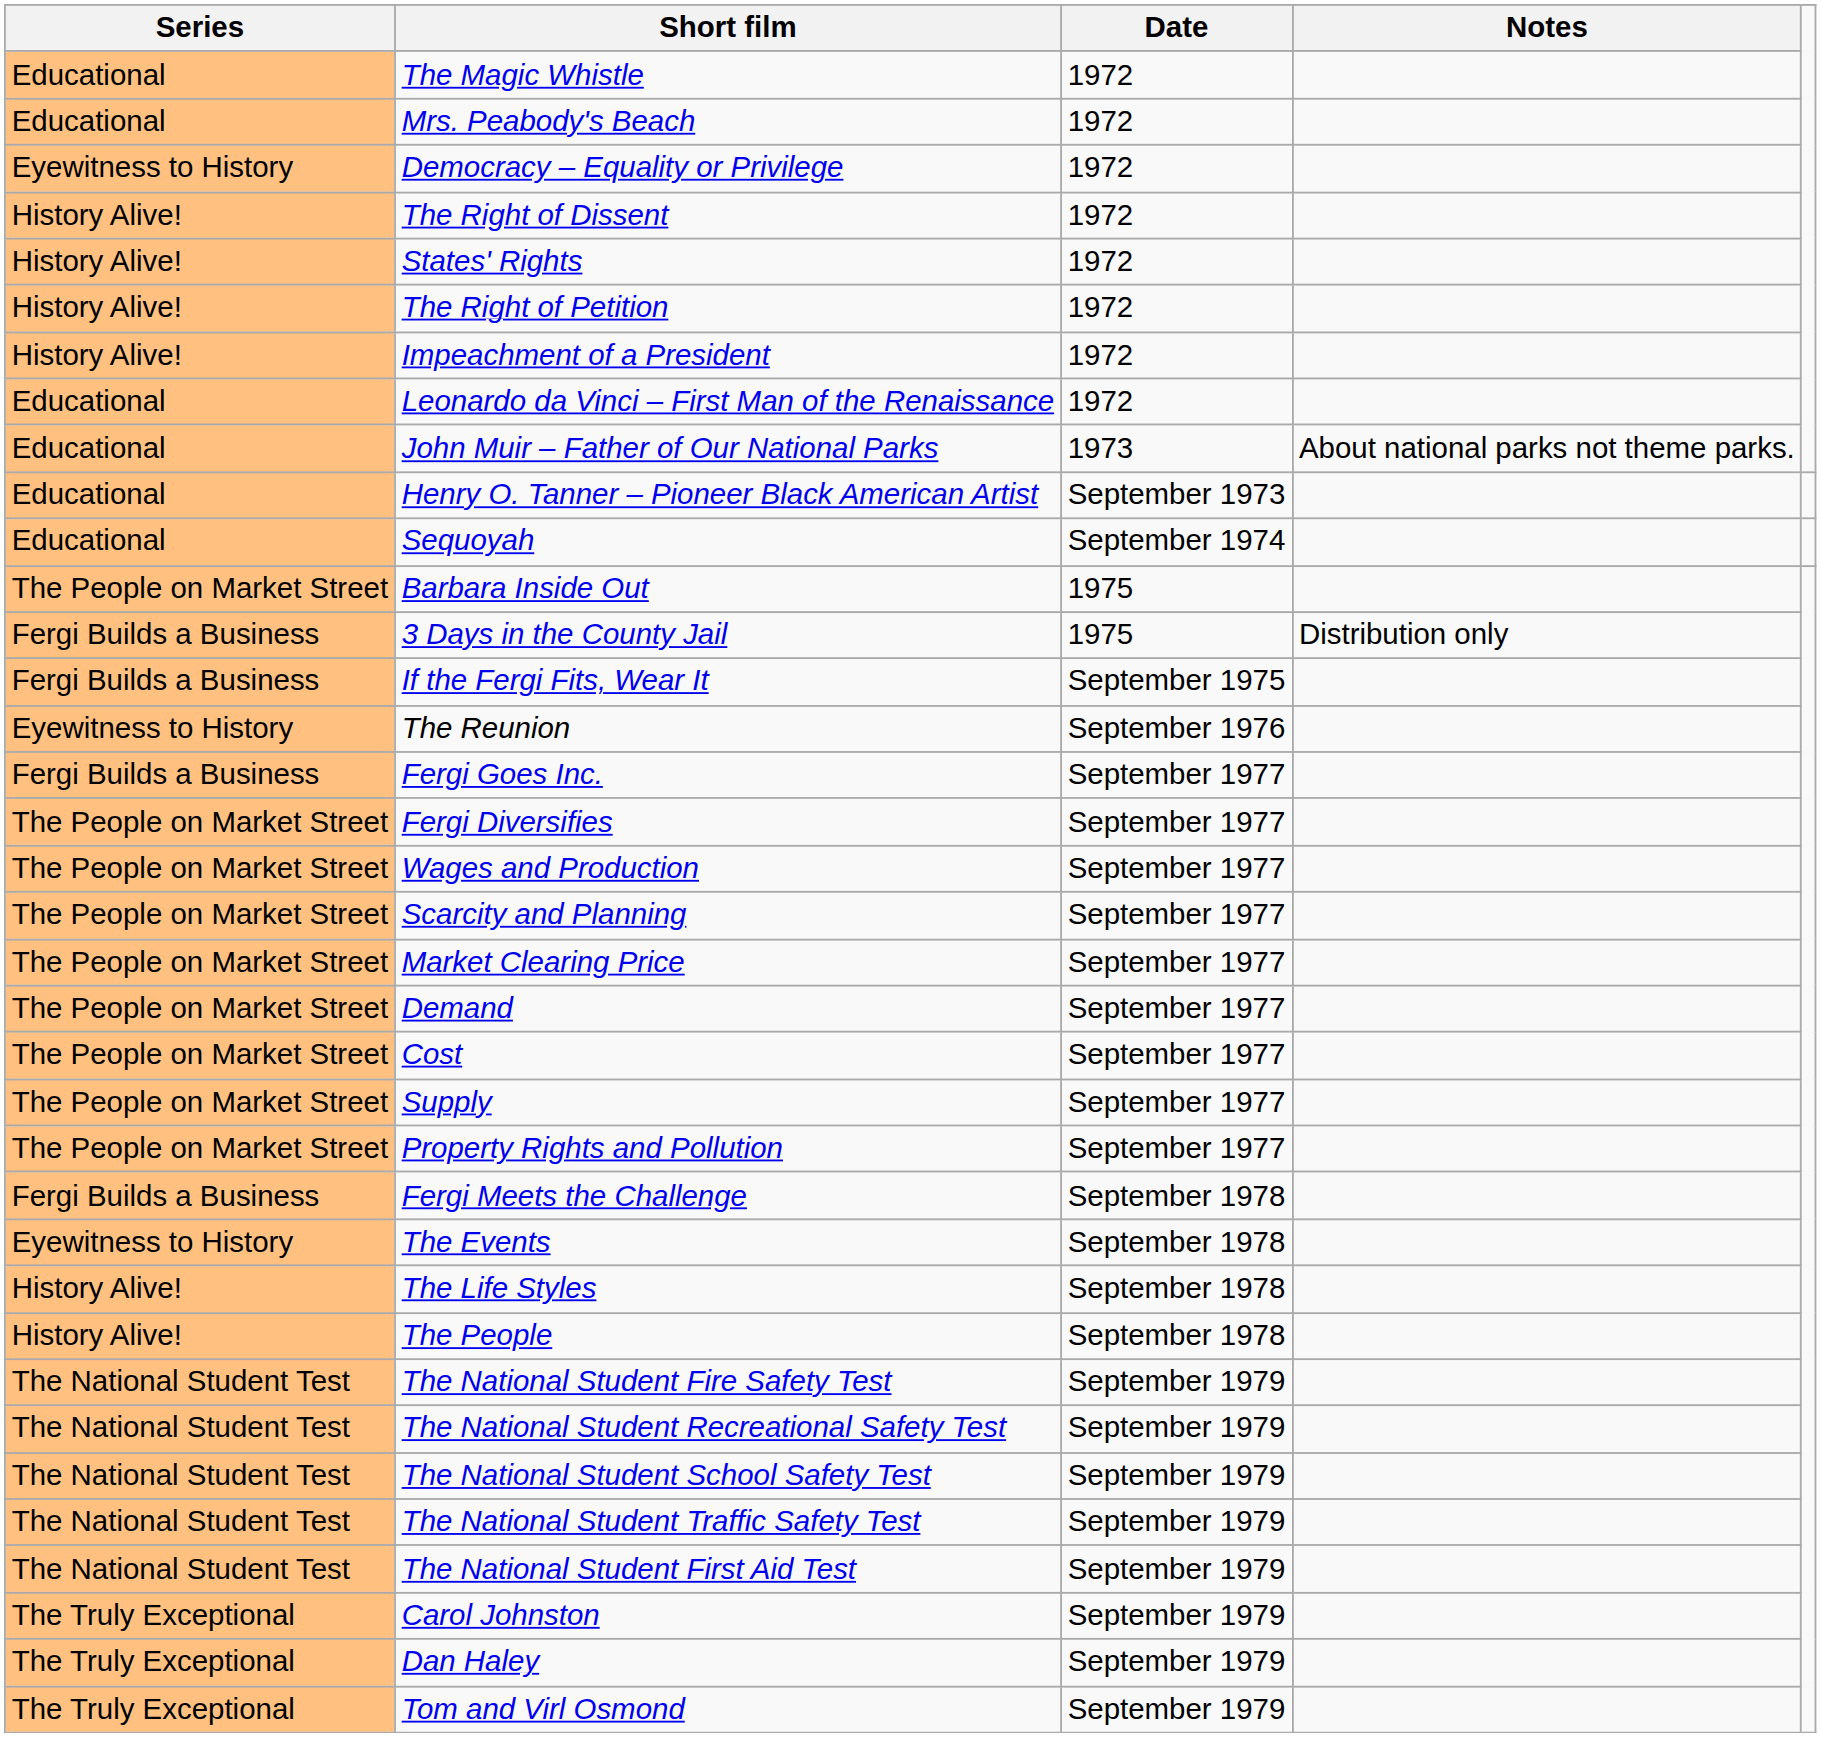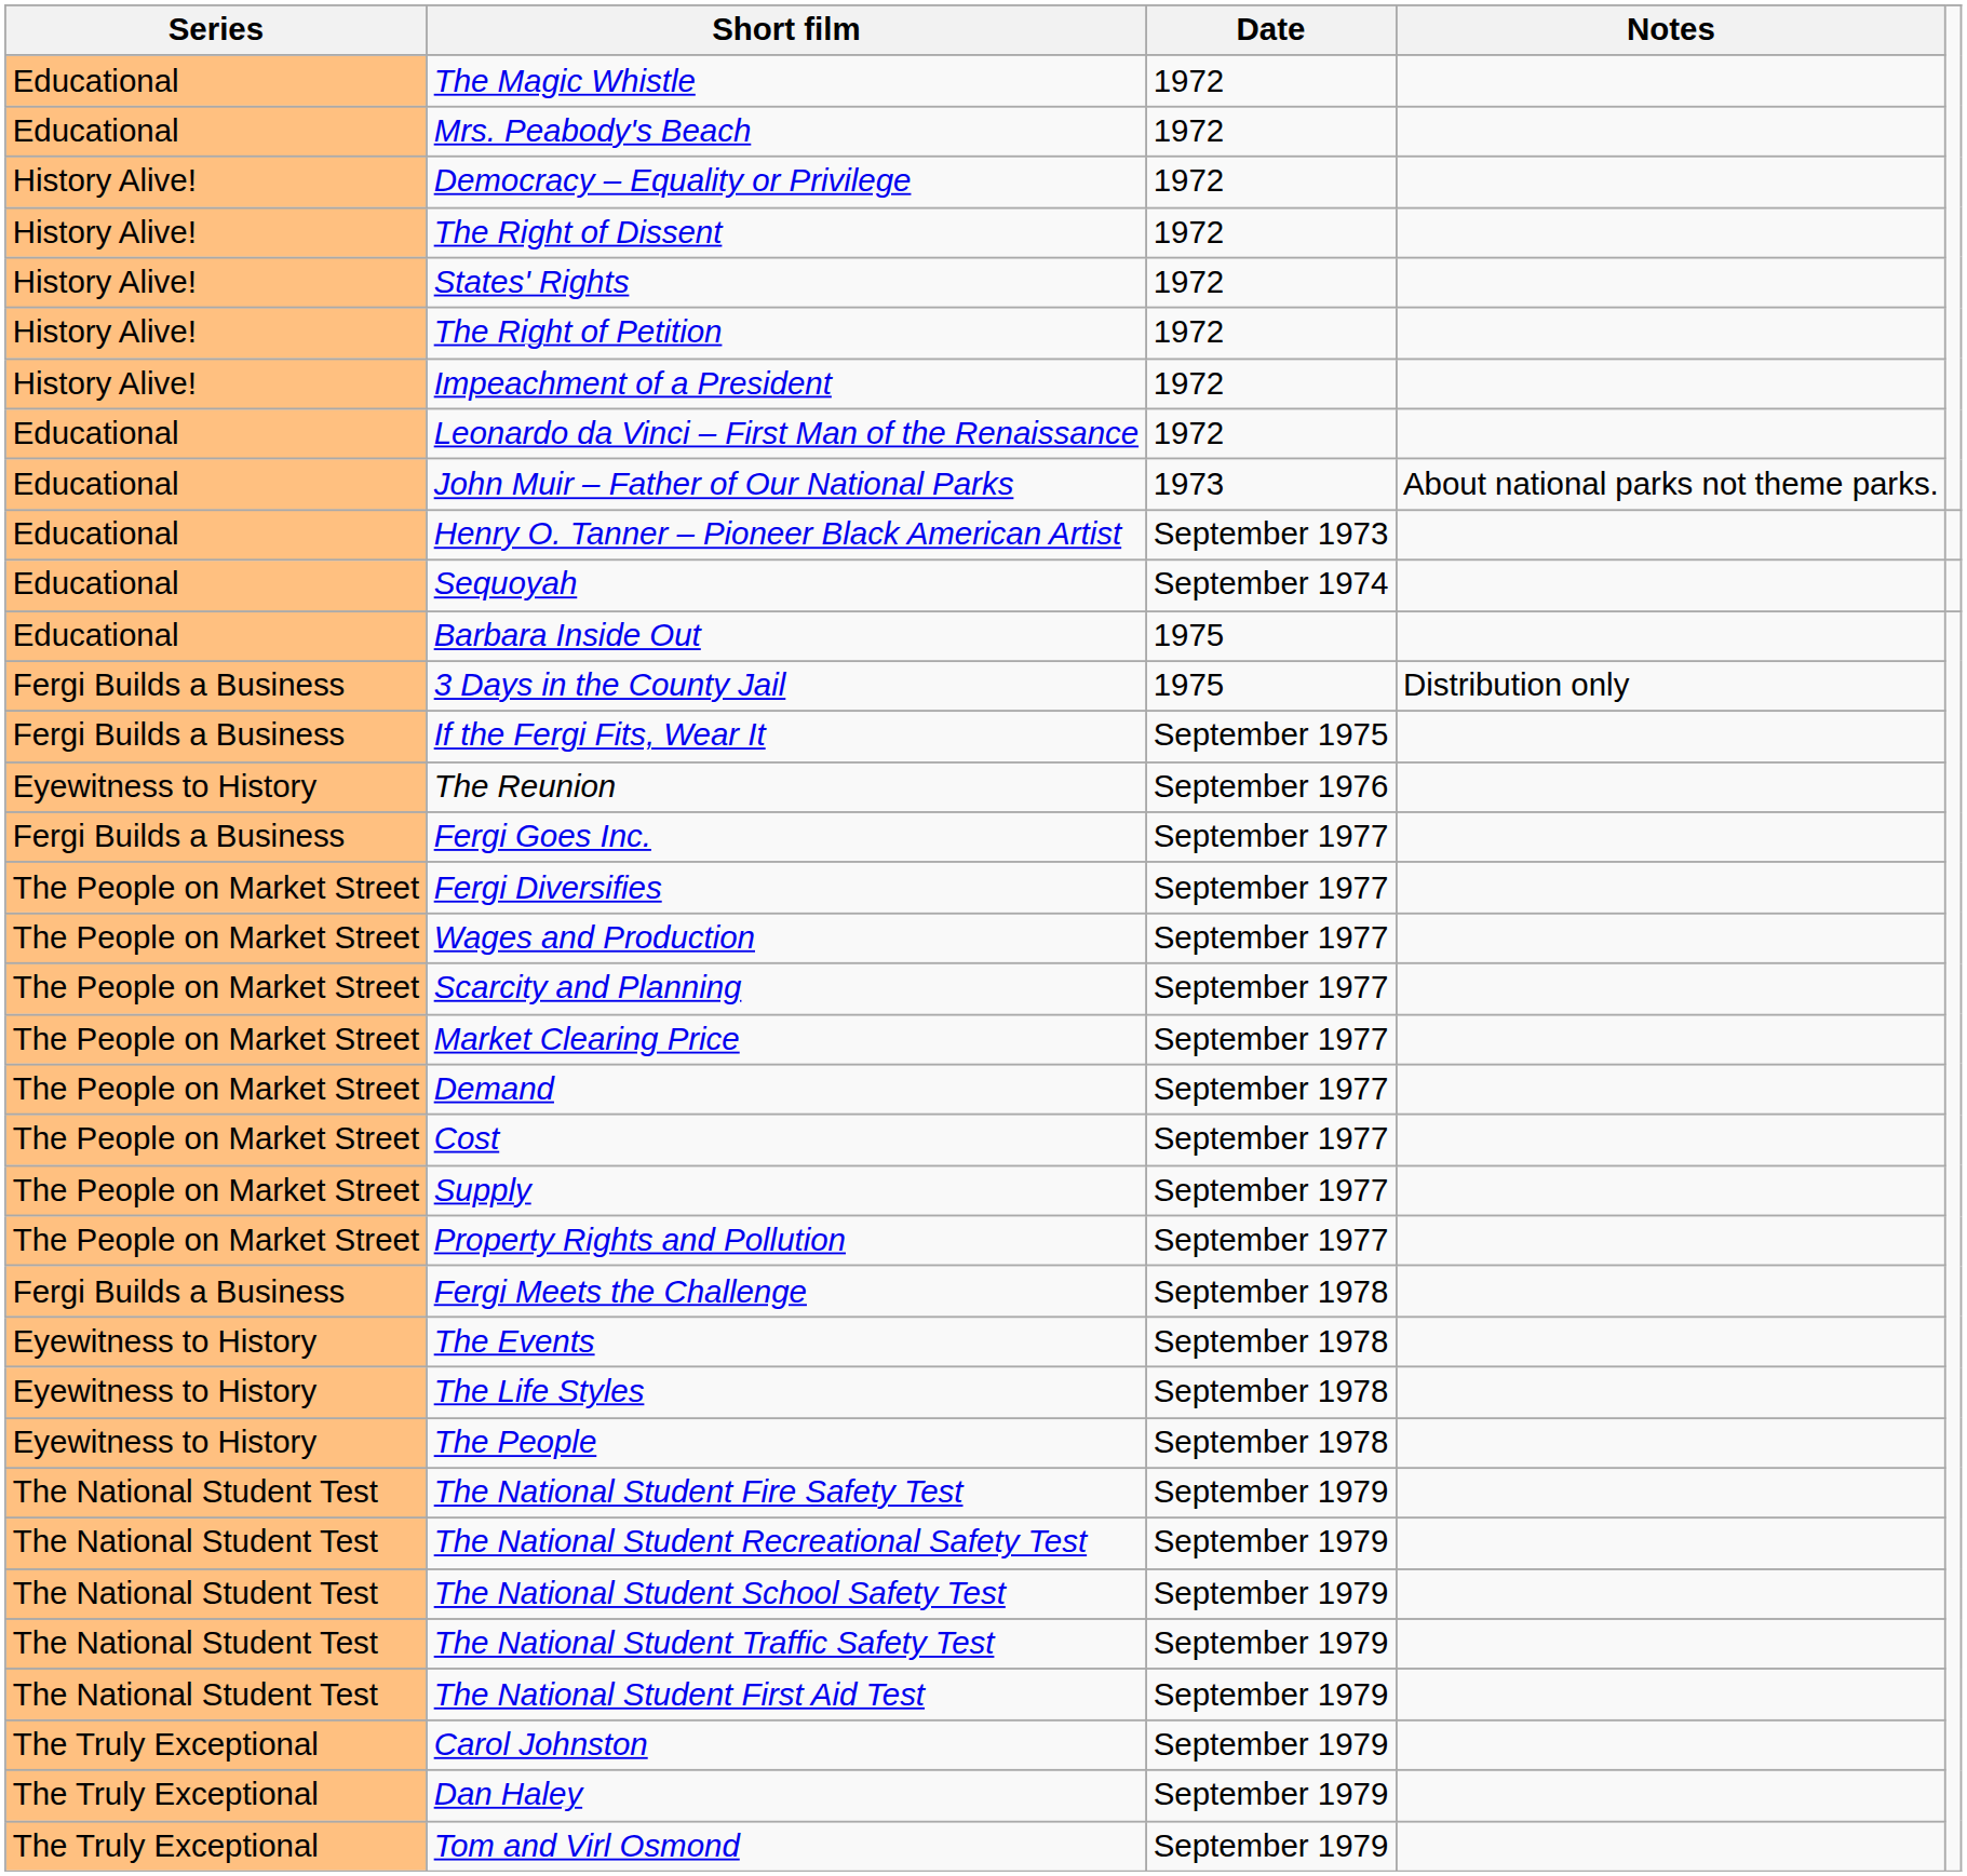Democracy – Equality or Privilege | Series: Eyewitness to History -> History Alive!
Barbara Inside Out | Series: The People on Market Street -> Educational
The Life Styles | Series: History Alive! -> Eyewitness to History
The People | Series: History Alive! -> Eyewitness to History
